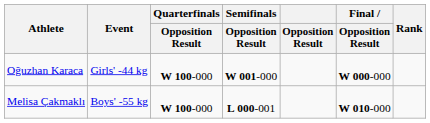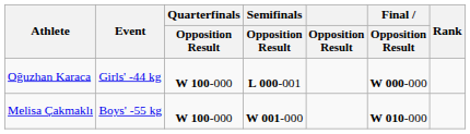Oğuzhan Karaca | Semifinals / Opposition Result: W 001-000 -> L 000-001
Melisa Çakmaklı | Semifinals / Opposition Result: L 000-001 -> W 001-000
